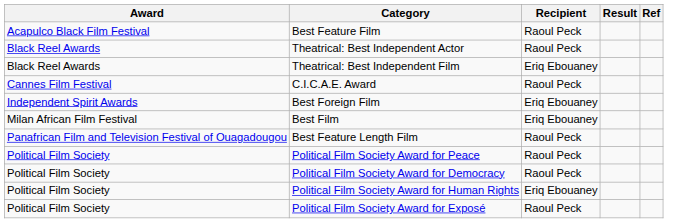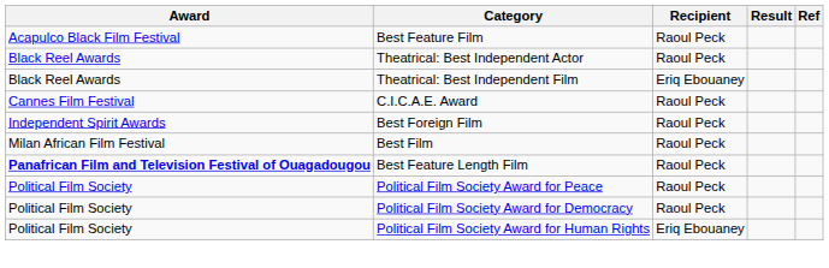Best Foreign Film | Recipient: Eriq Ebouaney -> Raoul Peck
Best Film | Recipient: Eriq Ebouaney -> Raoul Peck
Best Feature Length Film | Award: normal -> bold
- row: Political Film Society | Political Film Society Award for Exposé | Raoul Peck
